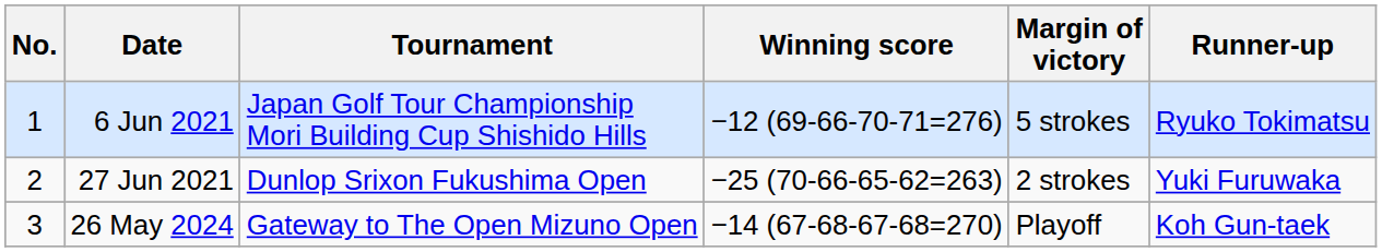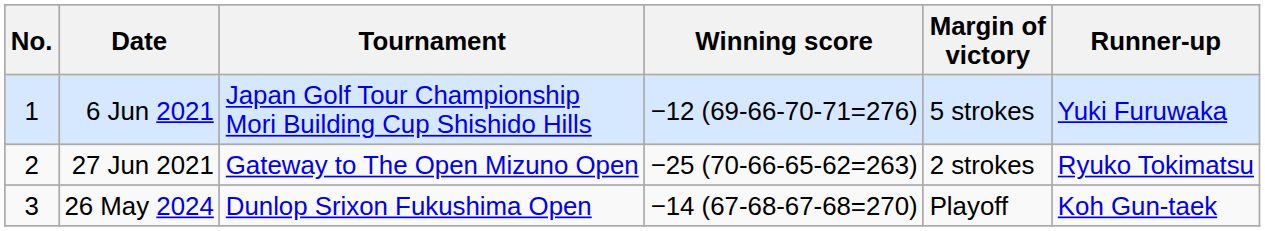6 Jun 2021 | Runner-up: Ryuko Tokimatsu -> Yuki Furuwaka
27 Jun 2021 | Tournament: Dunlop Srixon Fukushima Open -> Gateway to The Open Mizuno Open
27 Jun 2021 | Runner-up: Yuki Furuwaka -> Ryuko Tokimatsu
26 May 2024 | Tournament: Gateway to The Open Mizuno Open -> Dunlop Srixon Fukushima Open
